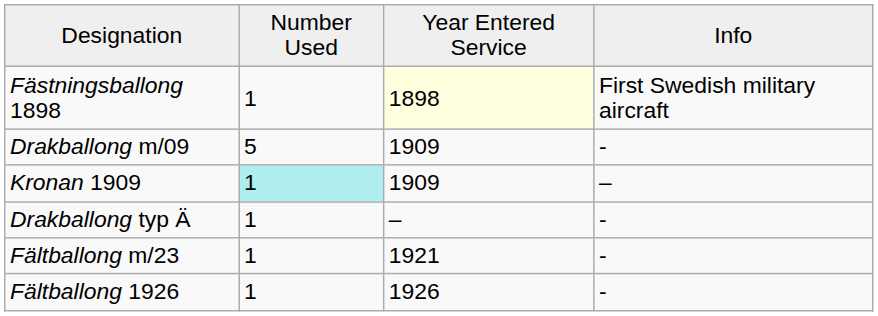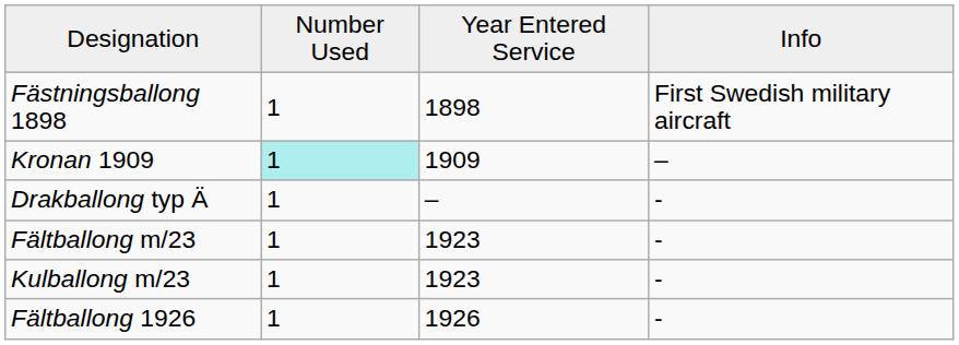Fästningsballong 1898 | column 3: lightyellow background -> no background
- row: Drakballong m/09 | 5 | 1909 | -
Fältballong m/23 | column 3: 1921 -> 1923
+ row: Kulballong m/23 | 1 | 1923 | -
